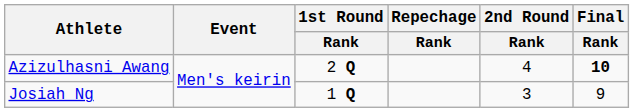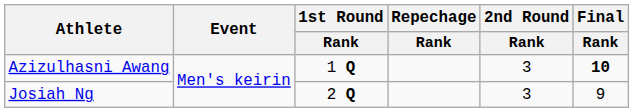Azizulhasni Awang | 1st Round / Rank: 2 Q -> 1 Q
Azizulhasni Awang | 2nd Round / Rank: 4 -> 3
Josiah Ng | 1st Round / Rank: 1 Q -> 2 Q
